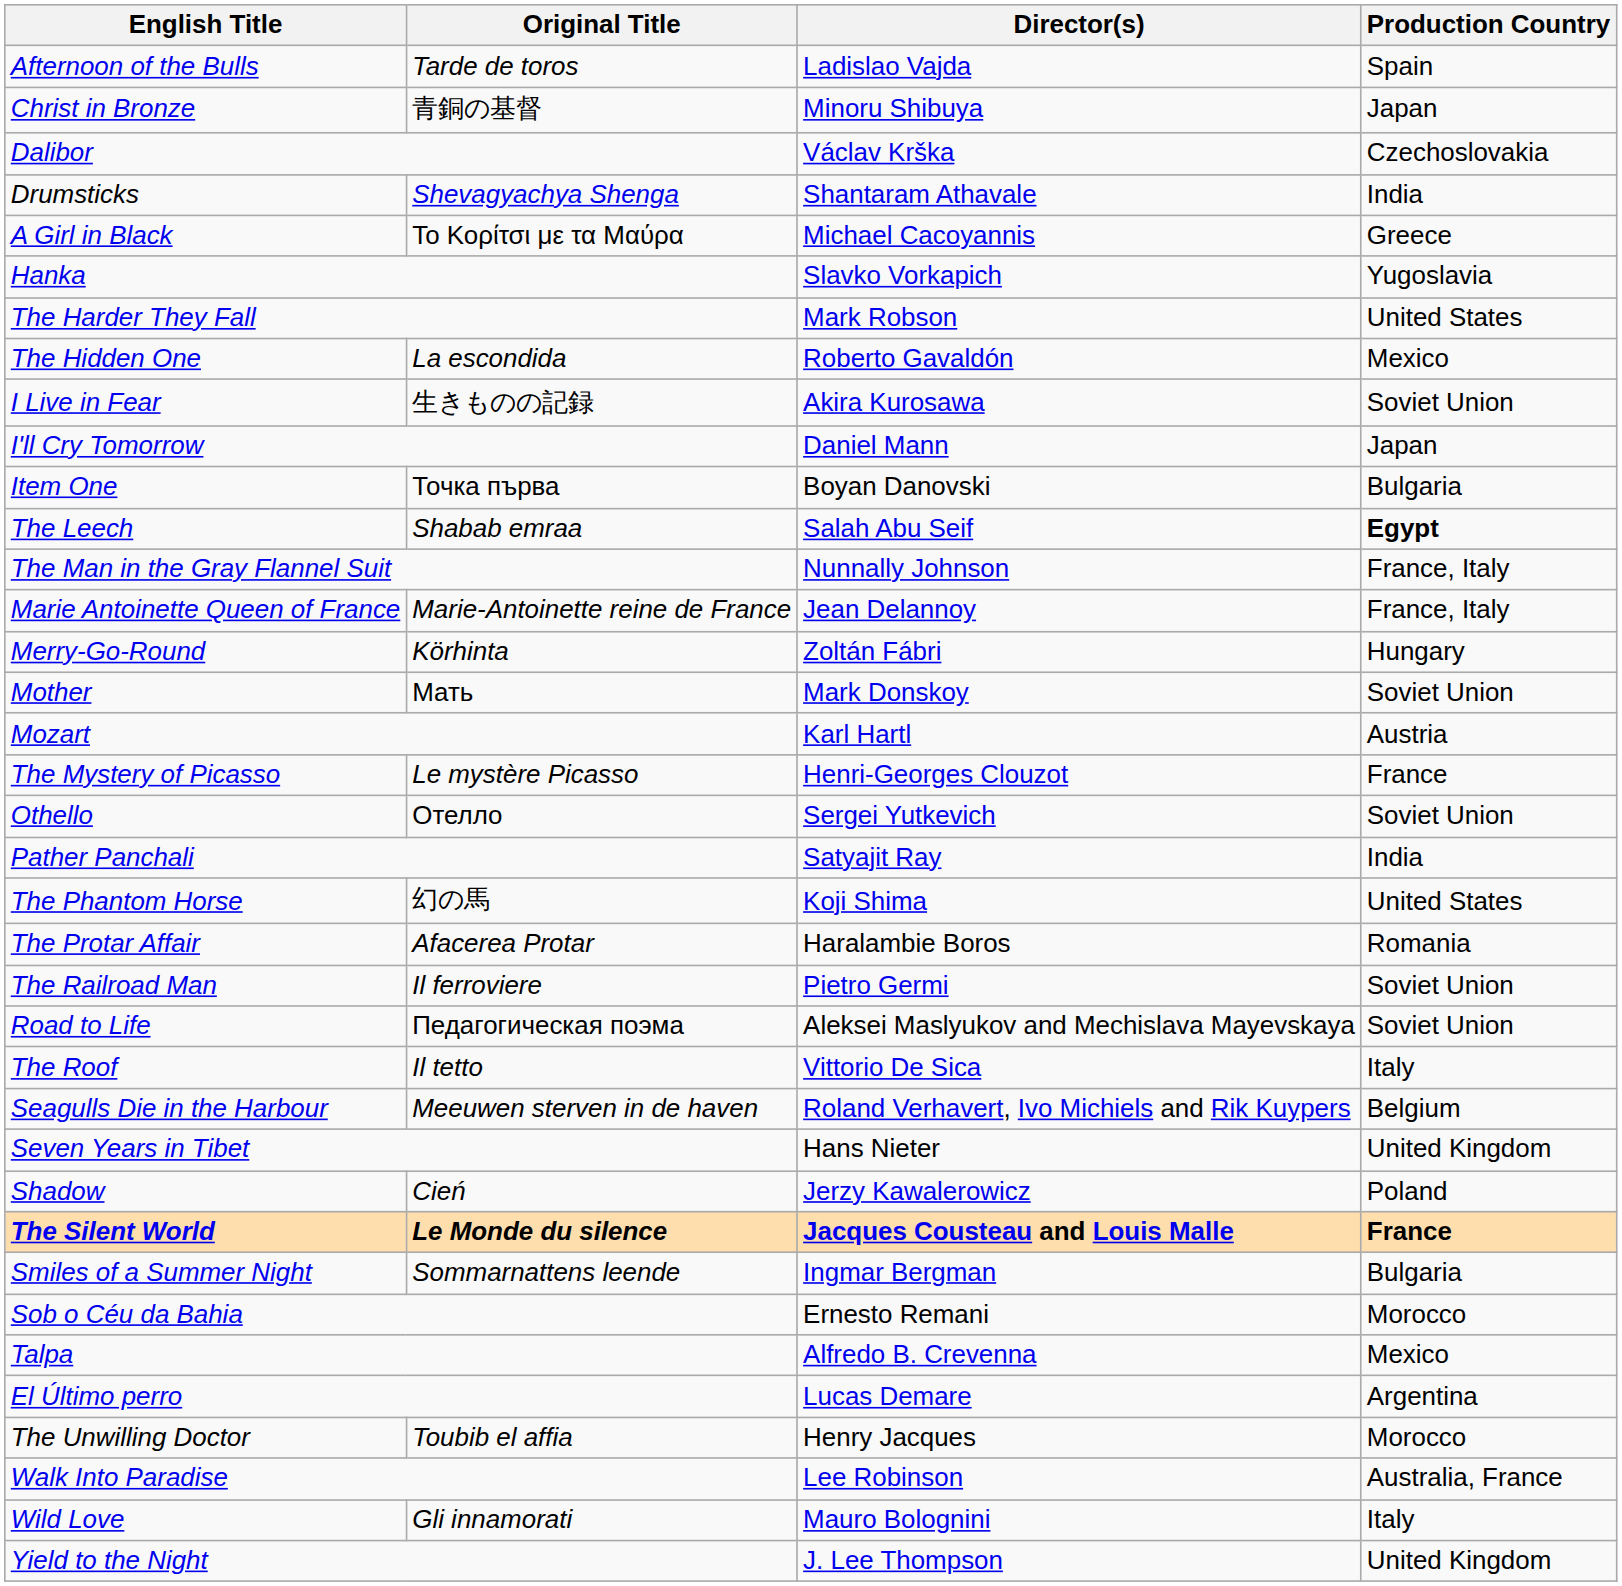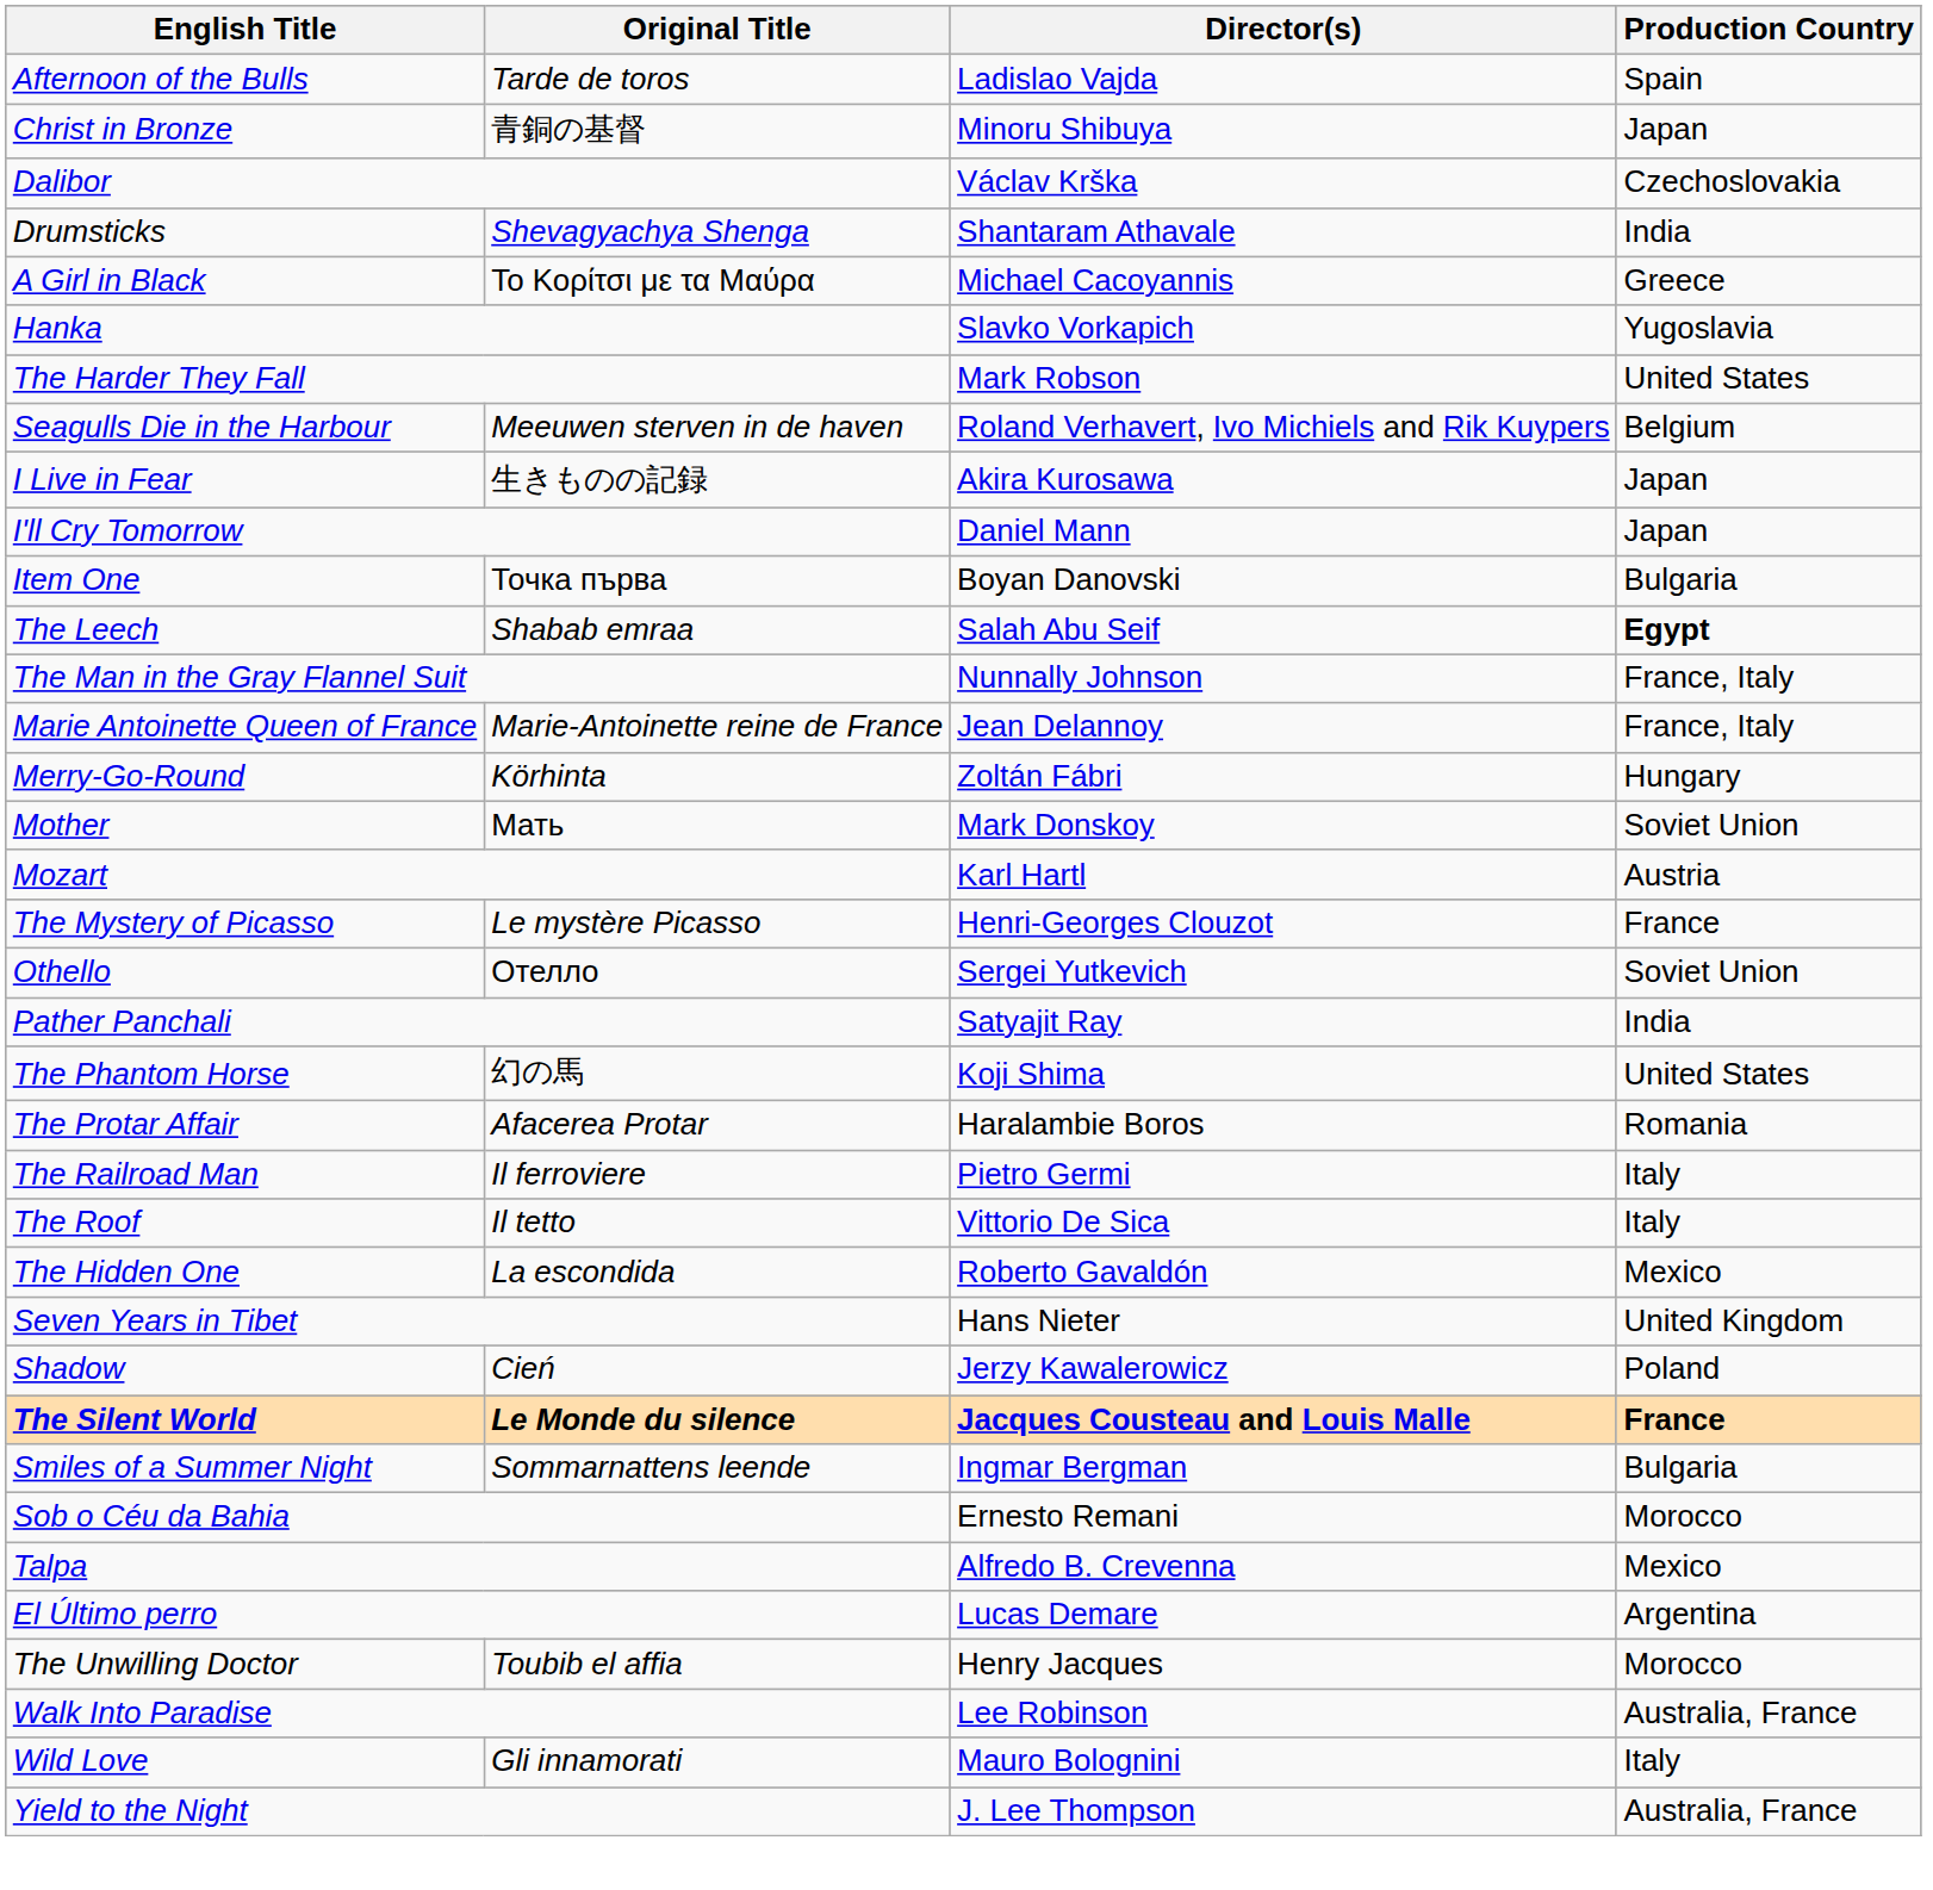rows swapped: The Hidden One <-> Seagulls Die in the Harbour
I Live in Fear | Production Country: Soviet Union -> Japan
The Railroad Man | Production Country: Soviet Union -> Italy
- row: Road to Life | Педагогическая поэма | Aleksei Maslyukov and Mechislava Mayevskaya | Soviet Union
Yield to the Night | Production Country: United Kingdom -> Australia, France
